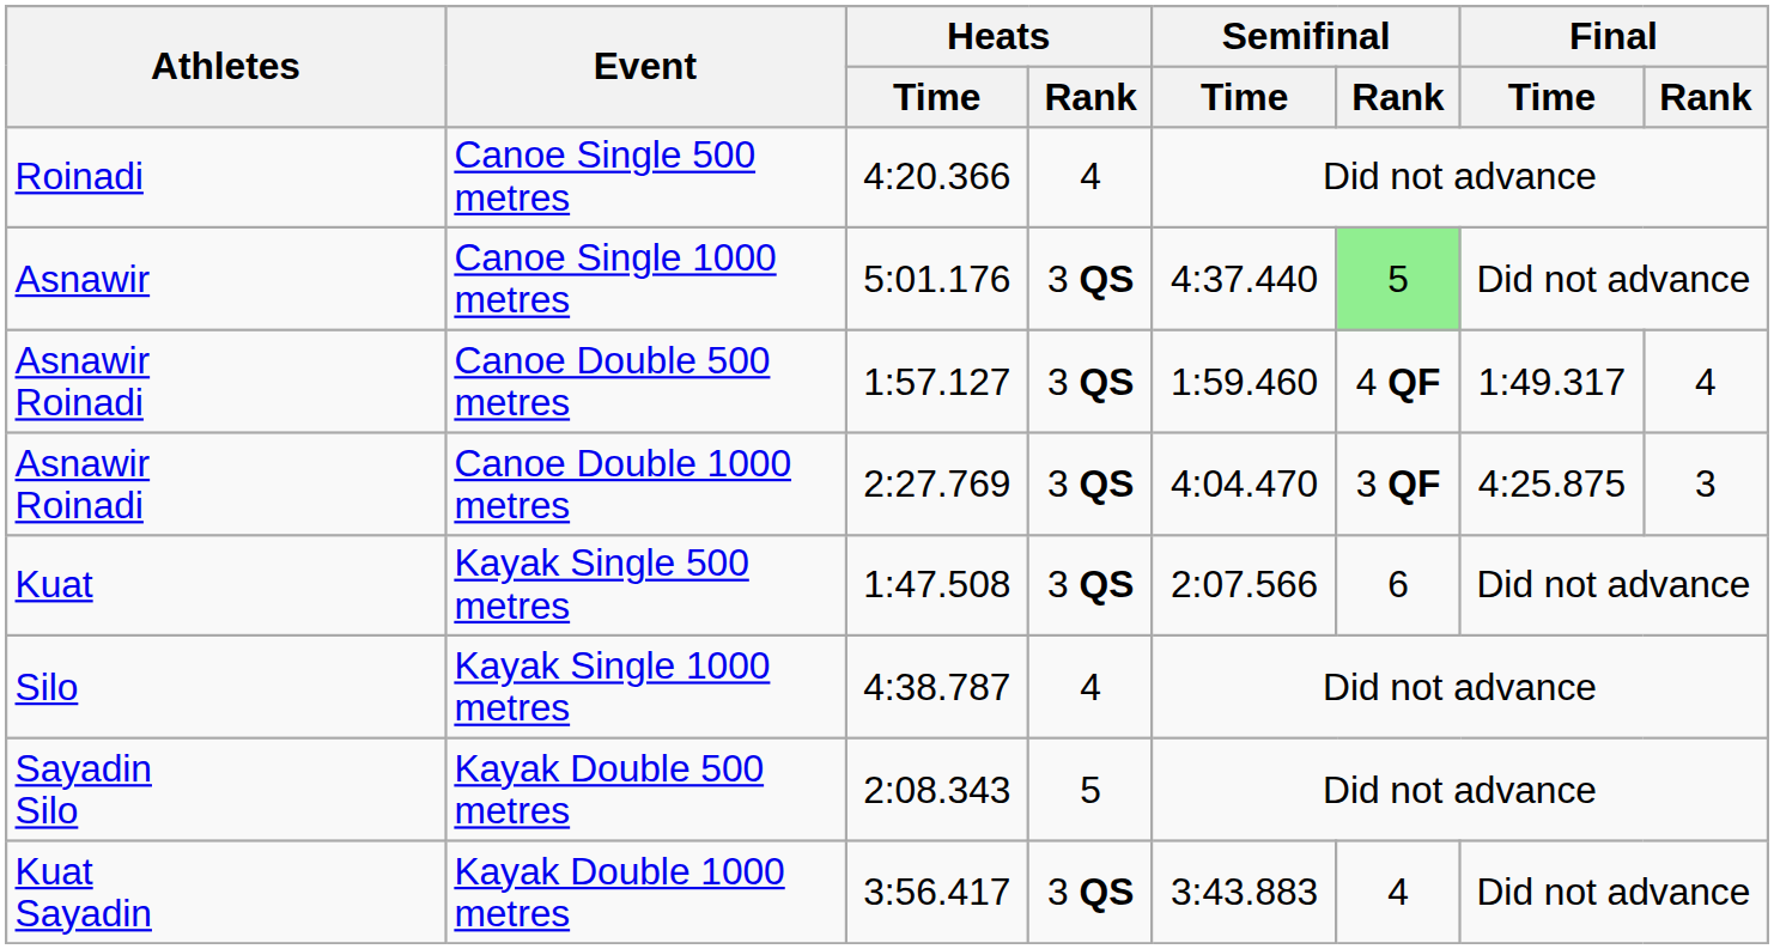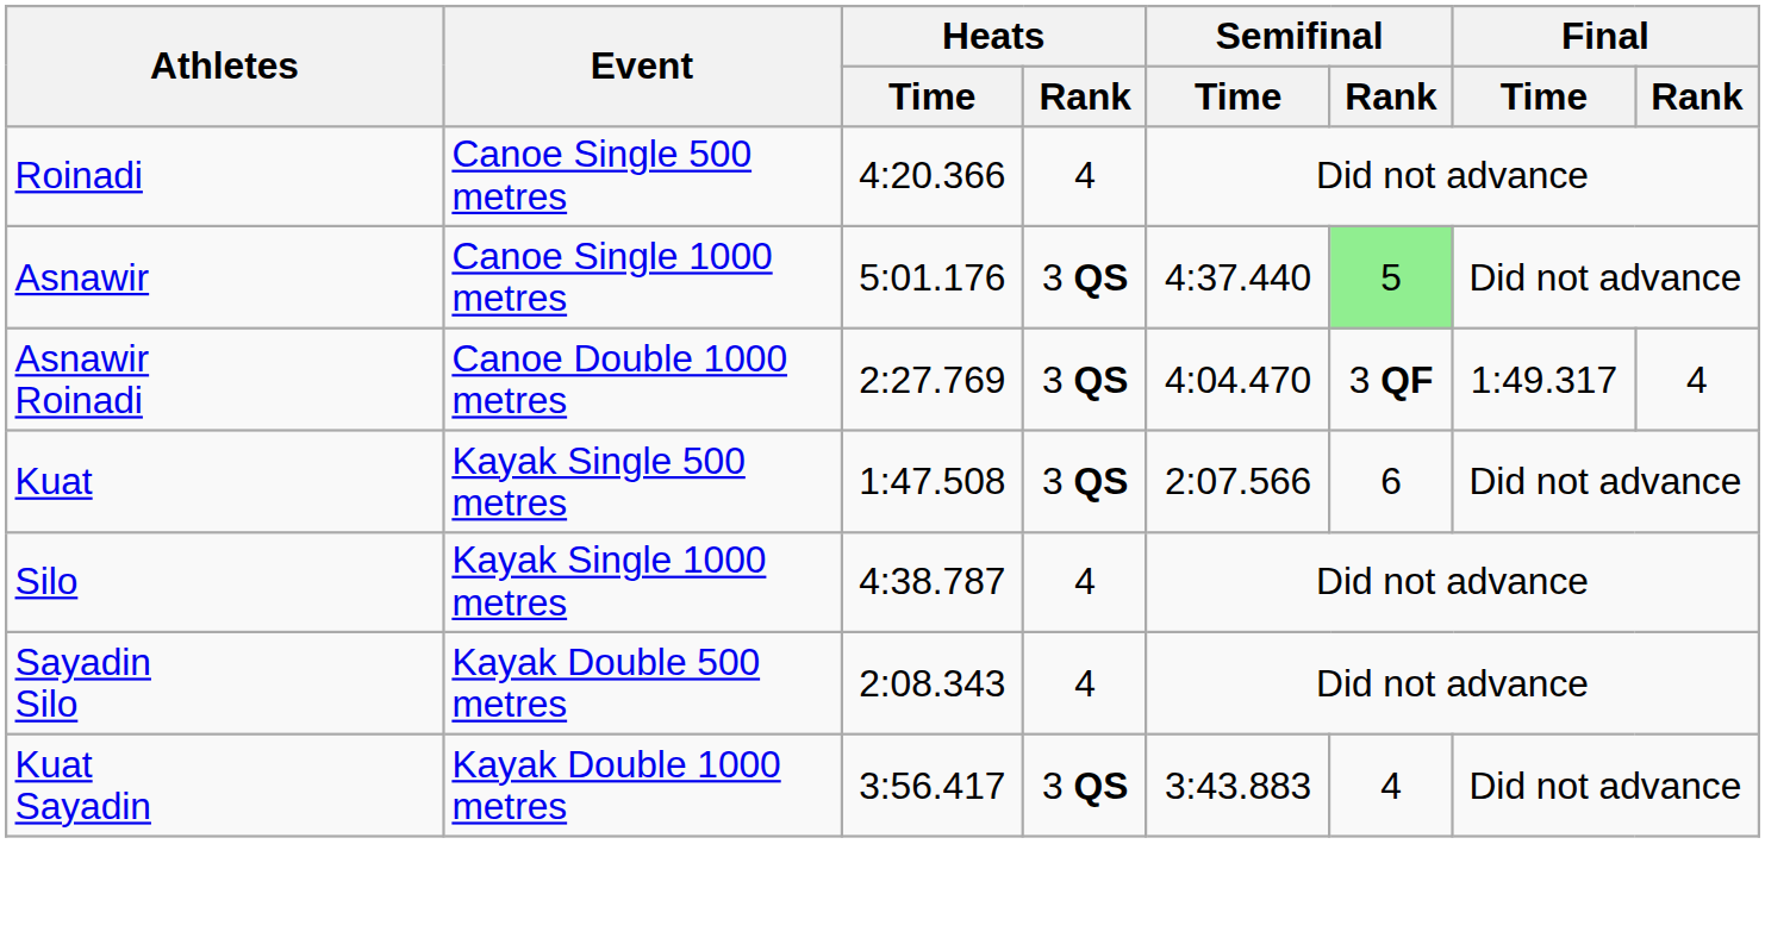- row: Asnawir Roinadi | Canoe Double 500 metres | 1:57.127 | 3 QS | 1:59.460 | 4 QF | 1:49.317 | 4
Canoe Double 1000 metres | Final / Time: 4:25.875 -> 1:49.317
Canoe Double 1000 metres | Final / Rank: 3 -> 4
Kayak Double 500 metres | Heats / Rank: 5 -> 4
